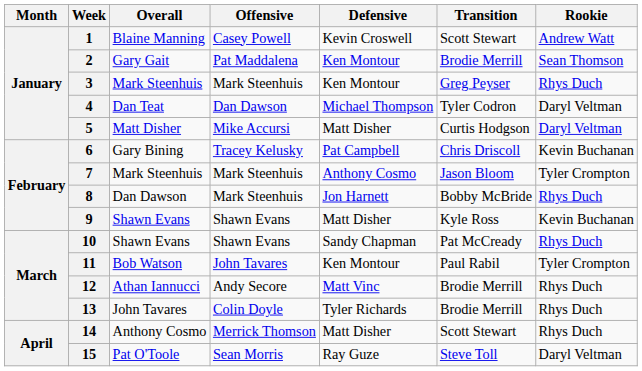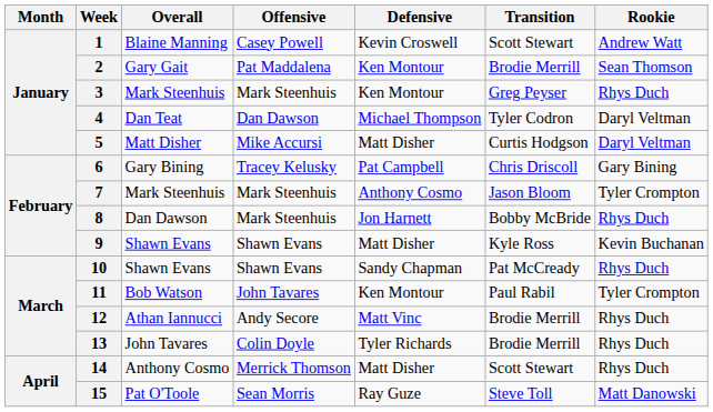6 | Rookie: Kevin Buchanan -> Gary Bining
15 | Rookie: Daryl Veltman -> Matt Danowski
